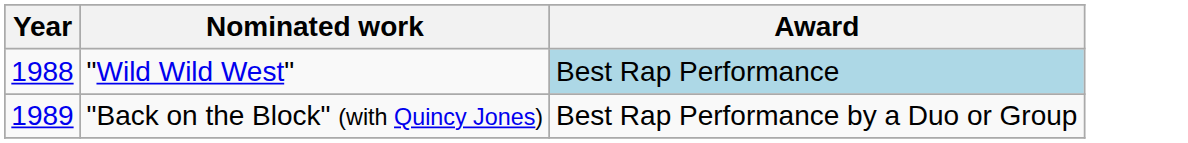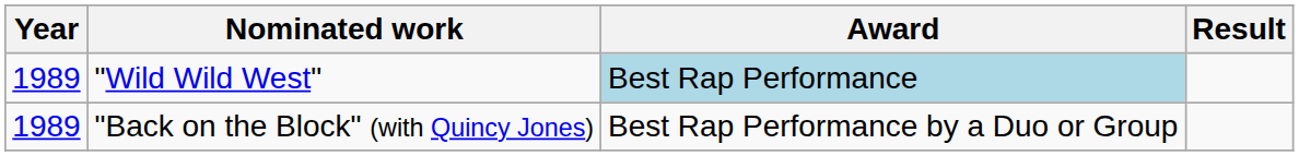+ column: Result
"Wild Wild West" | Year: 1988 -> 1989
